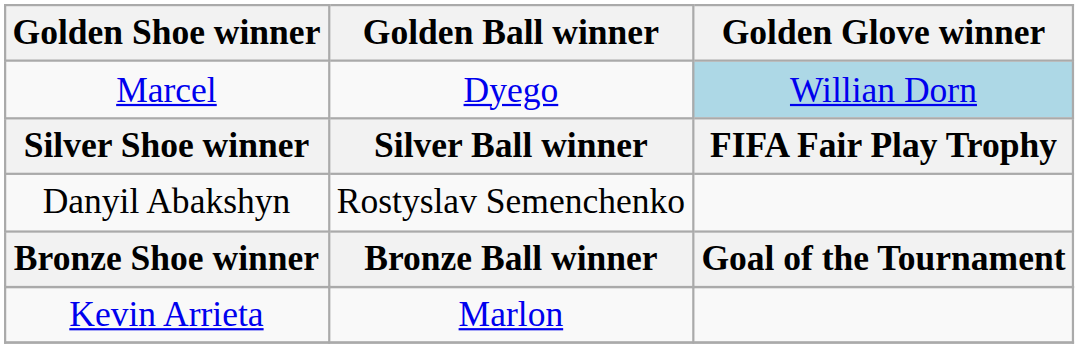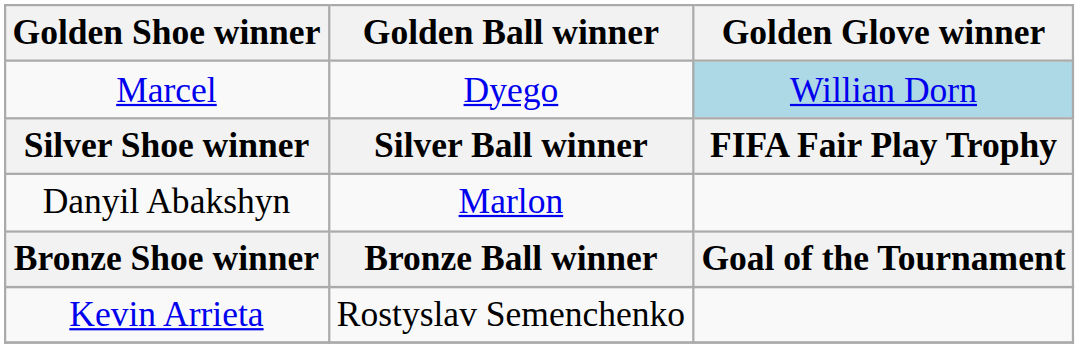Danyil Abakshyn | Golden Ball winner: Rostyslav Semenchenko -> Marlon
Kevin Arrieta | Golden Ball winner: Marlon -> Rostyslav Semenchenko
